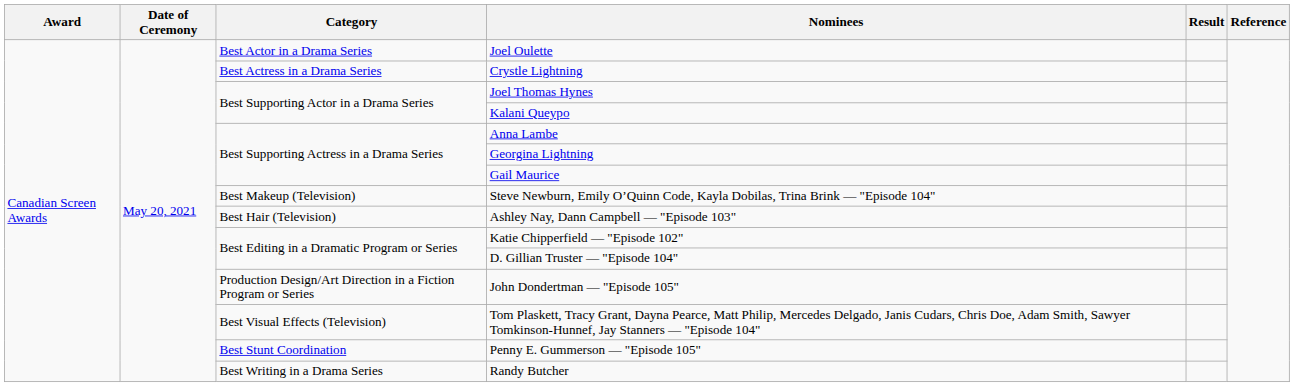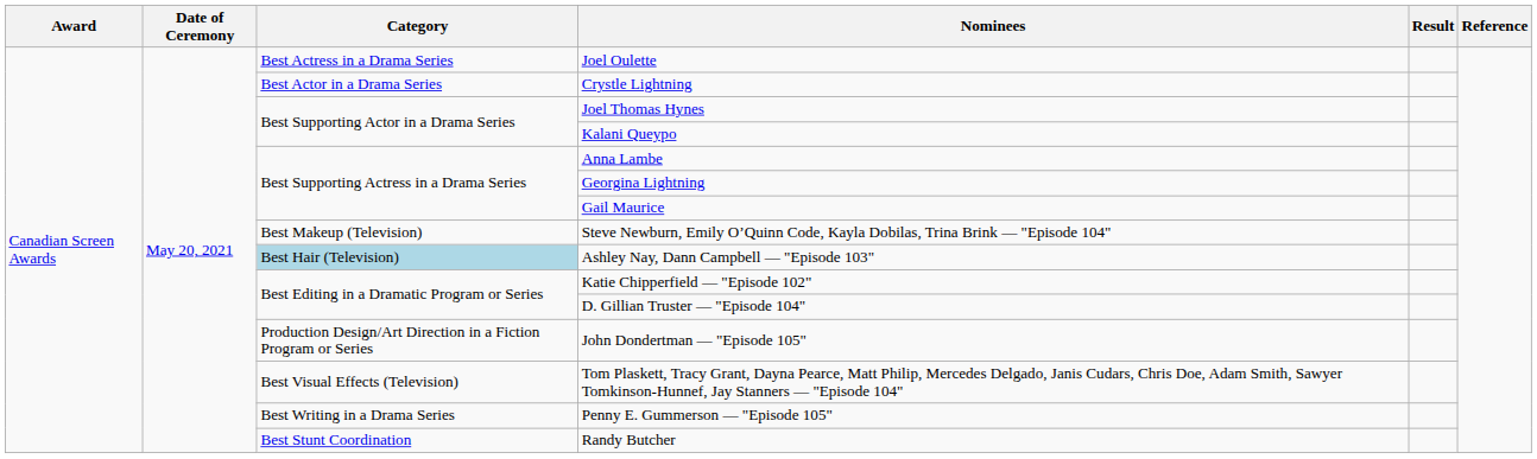Joel Oulette | Category: Best Actor in a Drama Series -> Best Actress in a Drama Series
Crystle Lightning | Category: Best Actress in a Drama Series -> Best Actor in a Drama Series
Ashley Nay, Dann Campbell — "Episode 103" | Category: no background -> lightblue background
Penny E. Gummerson — "Episode 105" | Category: Best Stunt Coordination -> Best Writing in a Drama Series
Randy Butcher | Category: Best Writing in a Drama Series -> Best Stunt Coordination
